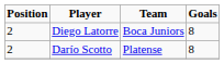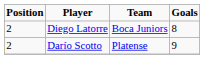Darío Scotto | Goals: 8 -> 9
